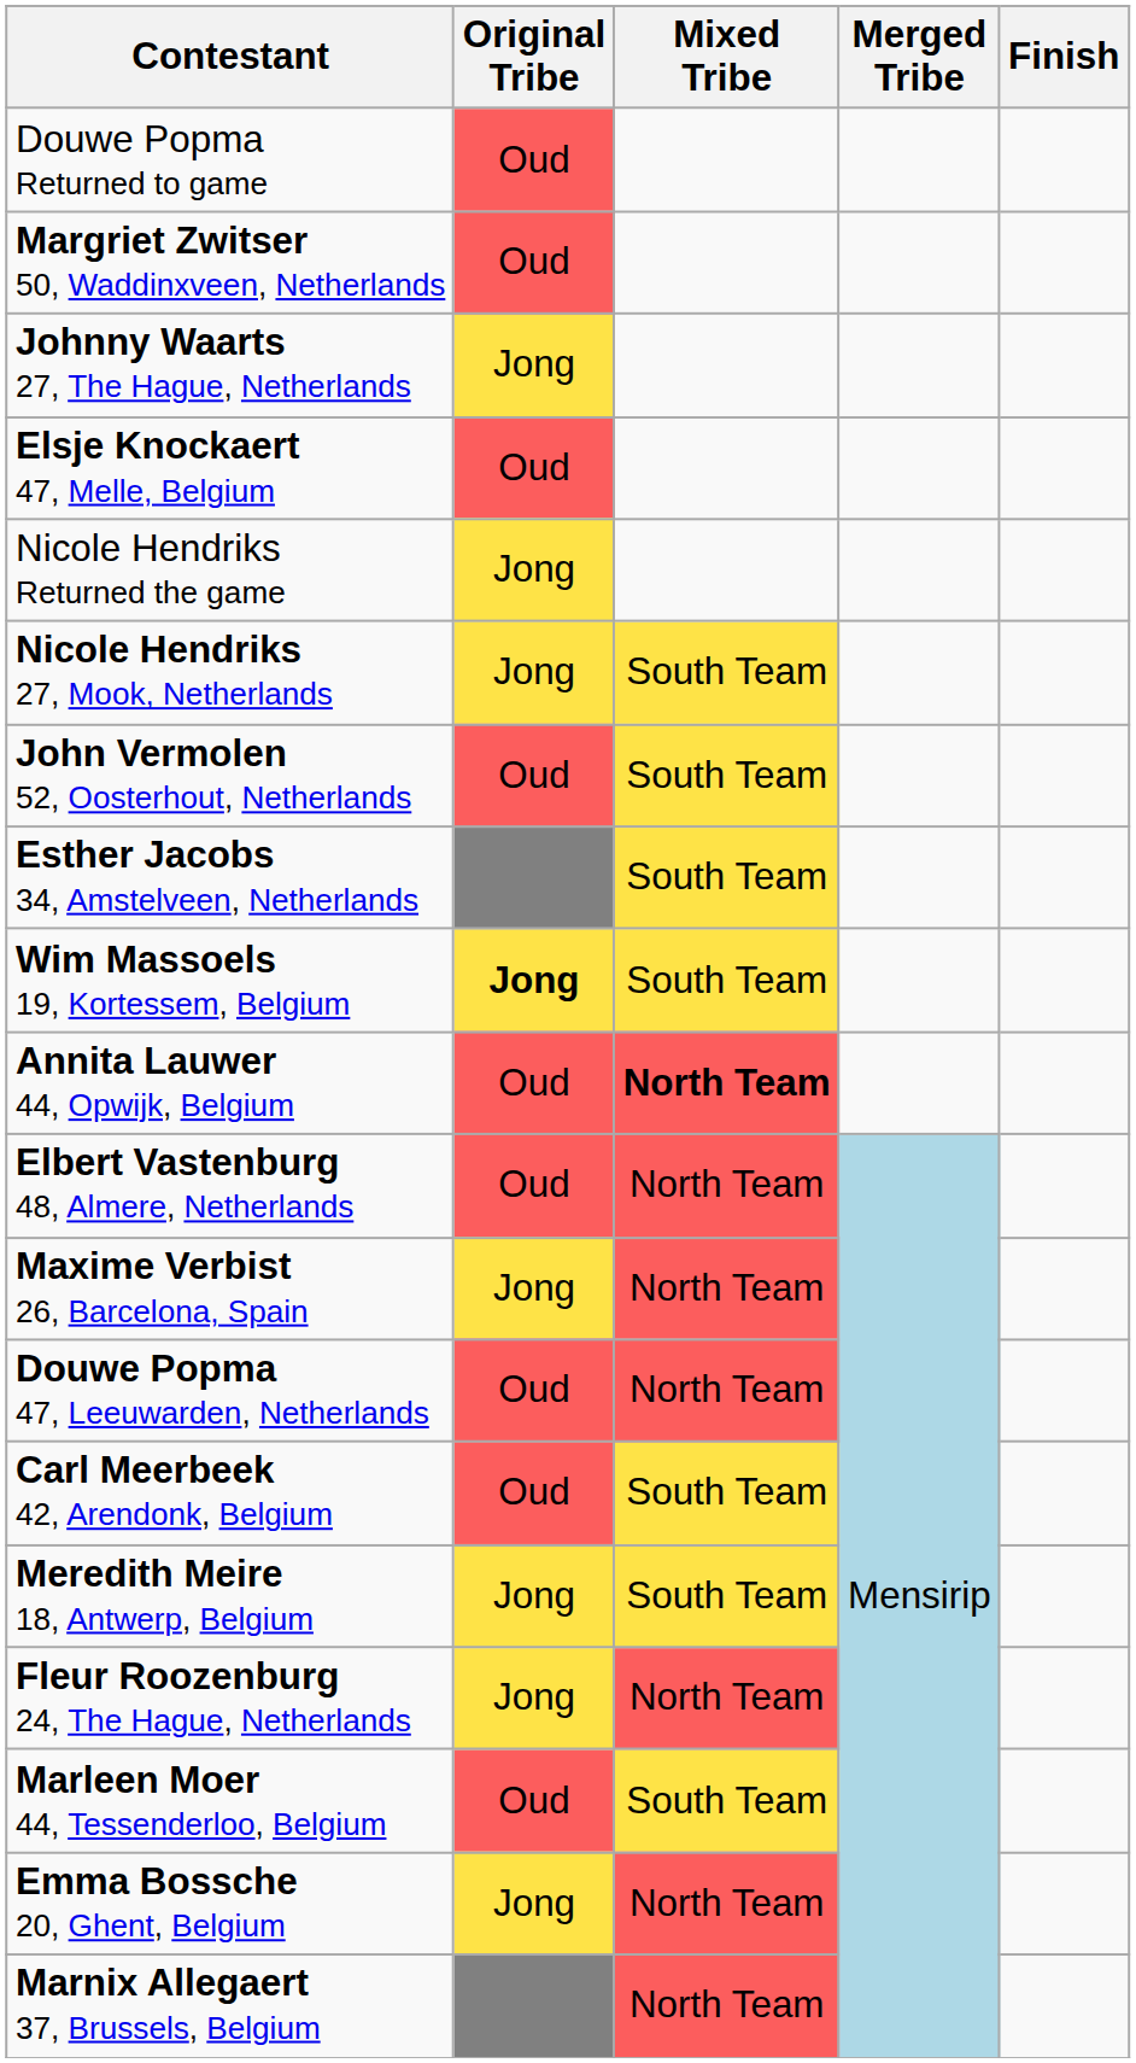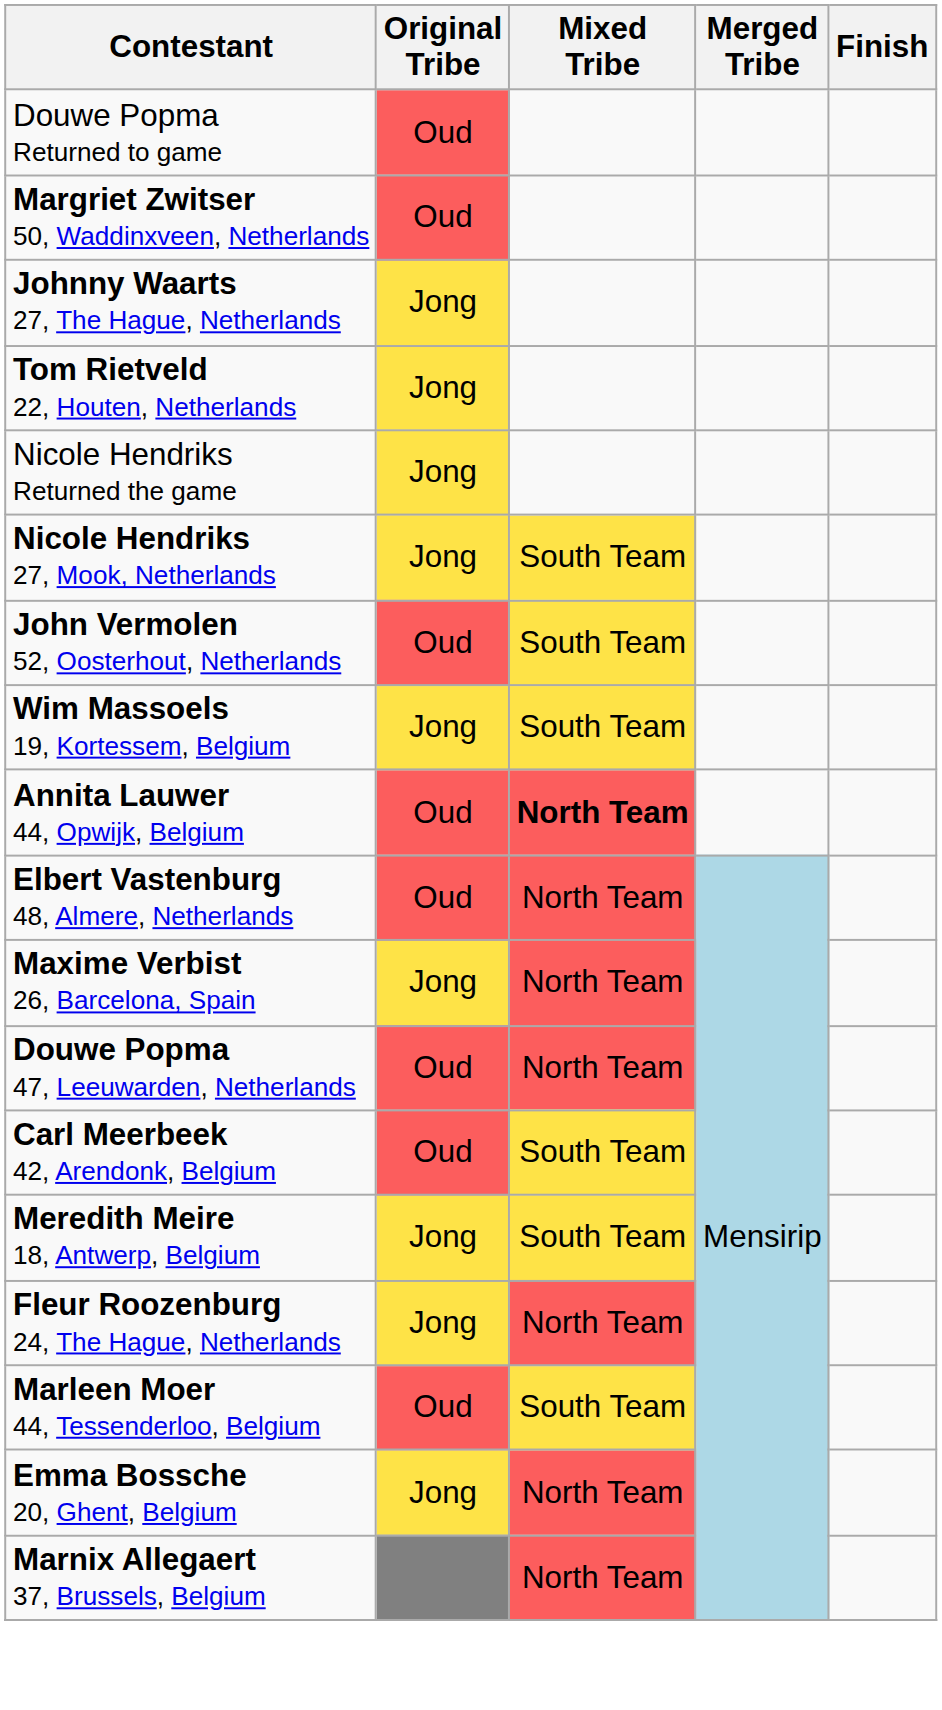- row: Elsje Knockaert 47, Melle, Belgium | Oud
+ row: Tom Rietveld 22, Houten, Netherlands | Jong
- row: Esther Jacobs 34, Amstelveen, Netherlands | South Team
Wim Massoels 19, Kortessem, Belgium | Original Tribe: bold -> normal
